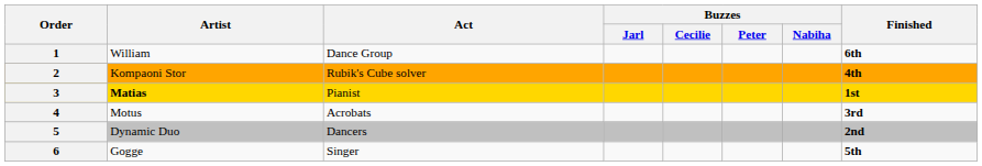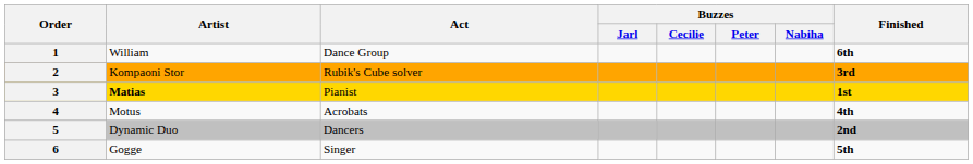2 | Finished: 4th -> 3rd
4 | Finished: 3rd -> 4th
